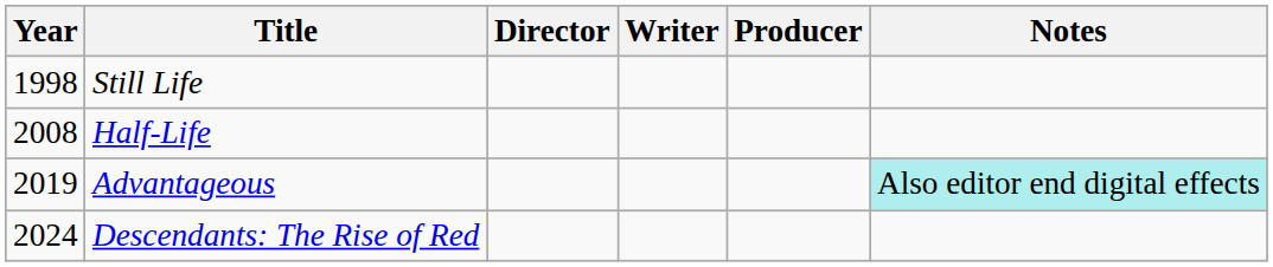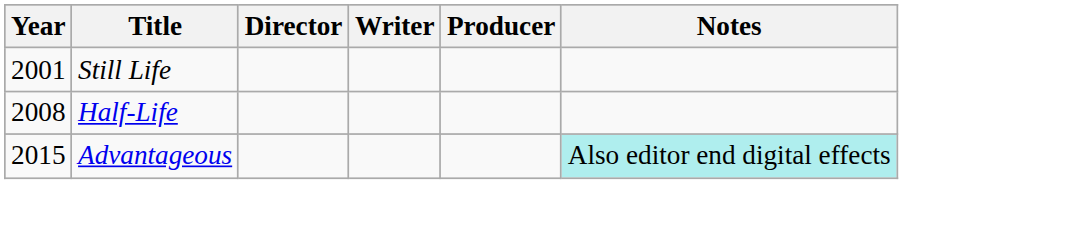Still Life | Year: 1998 -> 2001
Advantageous | Year: 2019 -> 2015
- row: 2024 | Descendants: The Rise of Red
